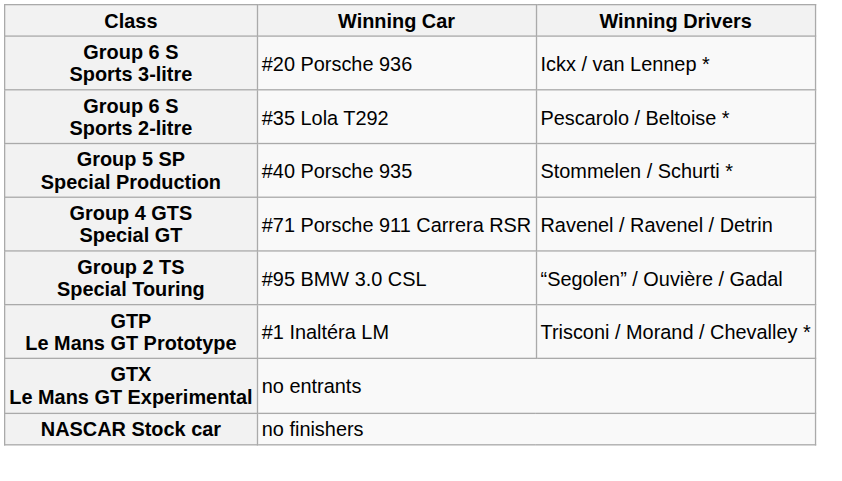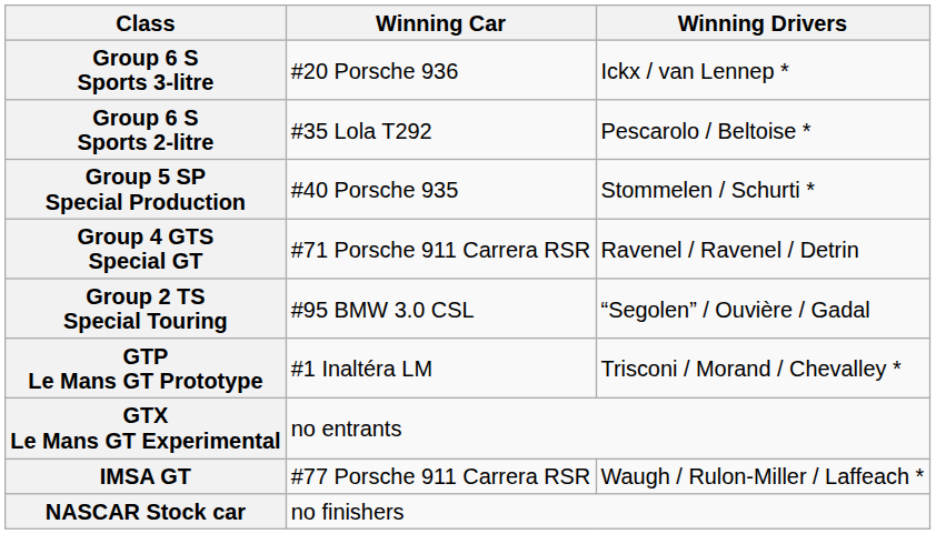+ row: IMSA GT | #77 Porsche 911 Carrera RSR | Waugh / Rulon-Miller / Laffeach *
